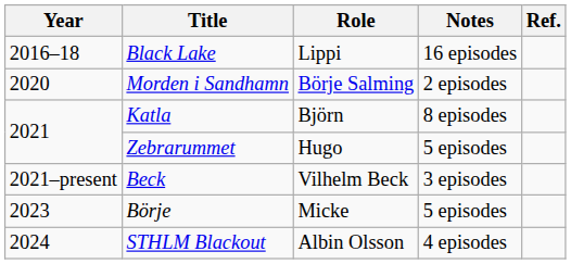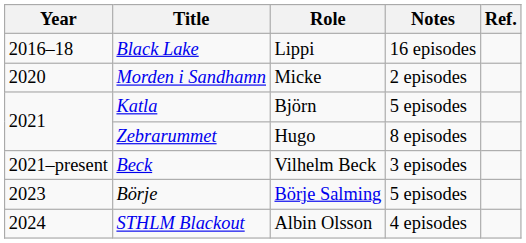Morden i Sandhamn | Role: Börje Salming -> Micke
Katla | Notes: 8 episodes -> 5 episodes
Zebrarummet | Notes: 5 episodes -> 8 episodes
Börje | Role: Micke -> Börje Salming
